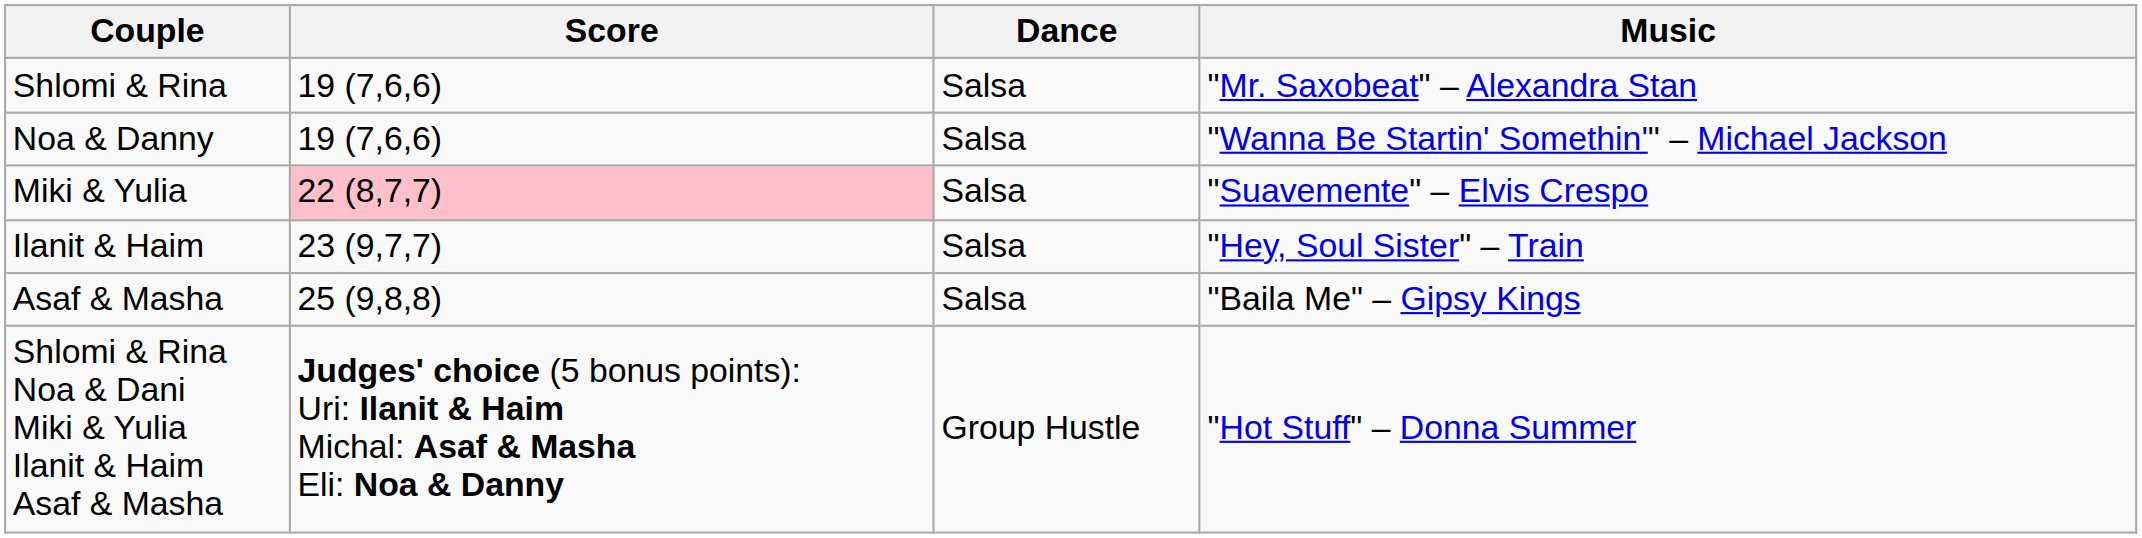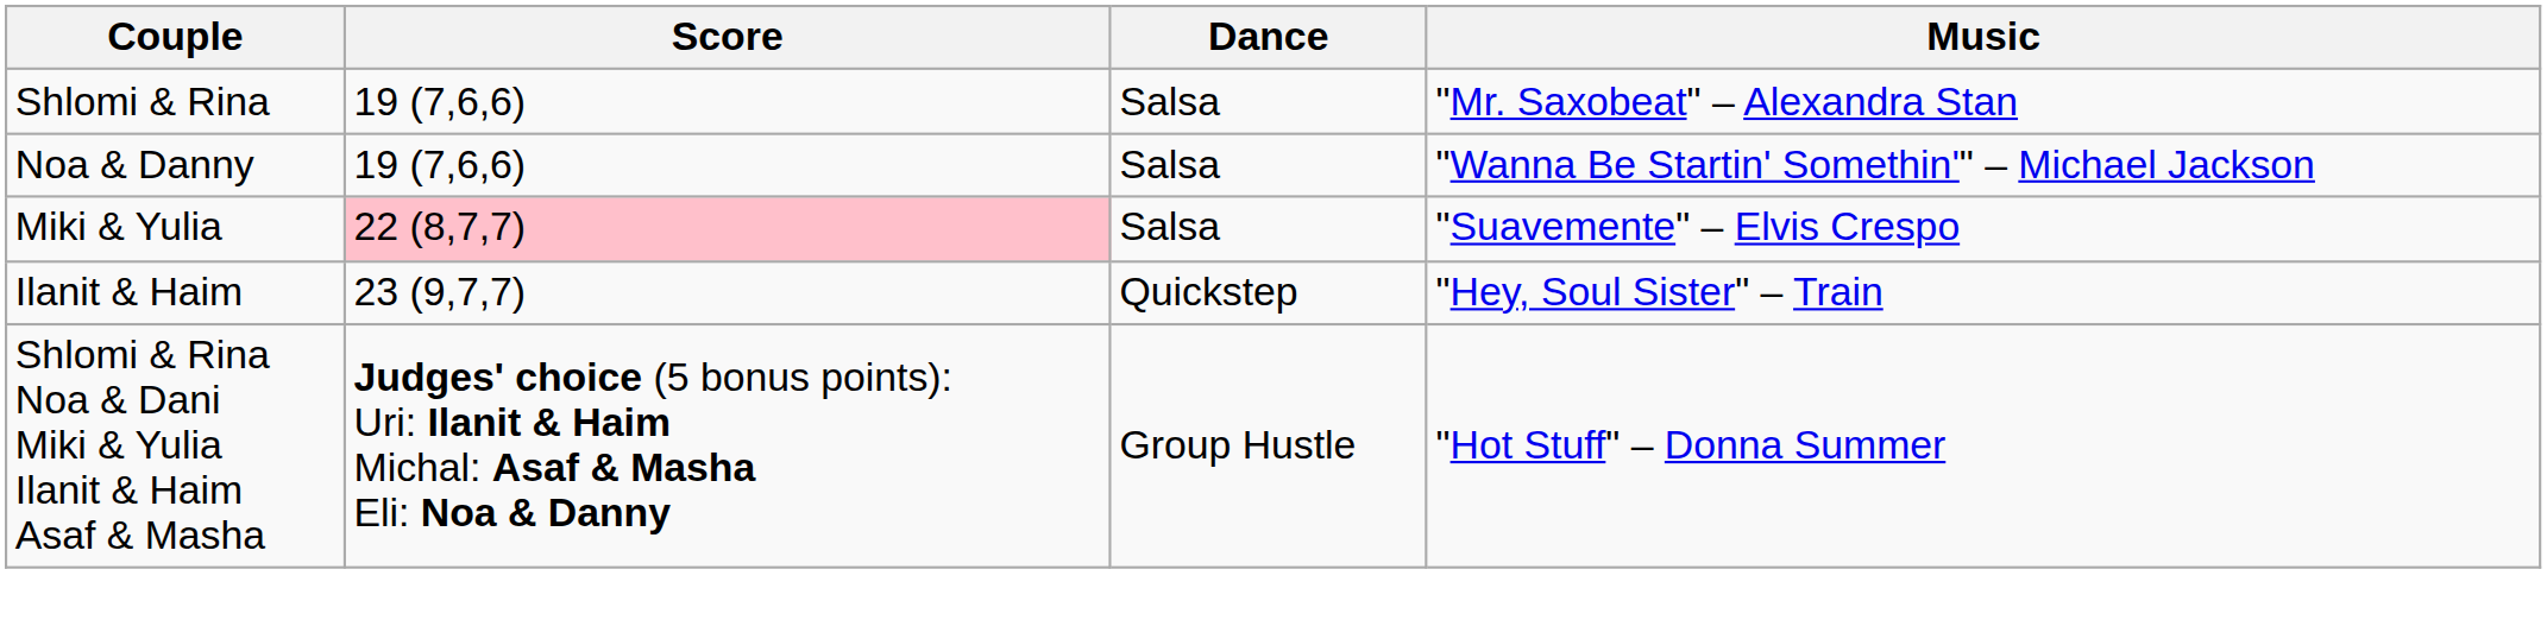Ilanit & Haim | Dance: Salsa -> Quickstep
- row: Asaf & Masha | 25 (9,8,8) | Salsa | "Baila Me" – Gipsy Kings
